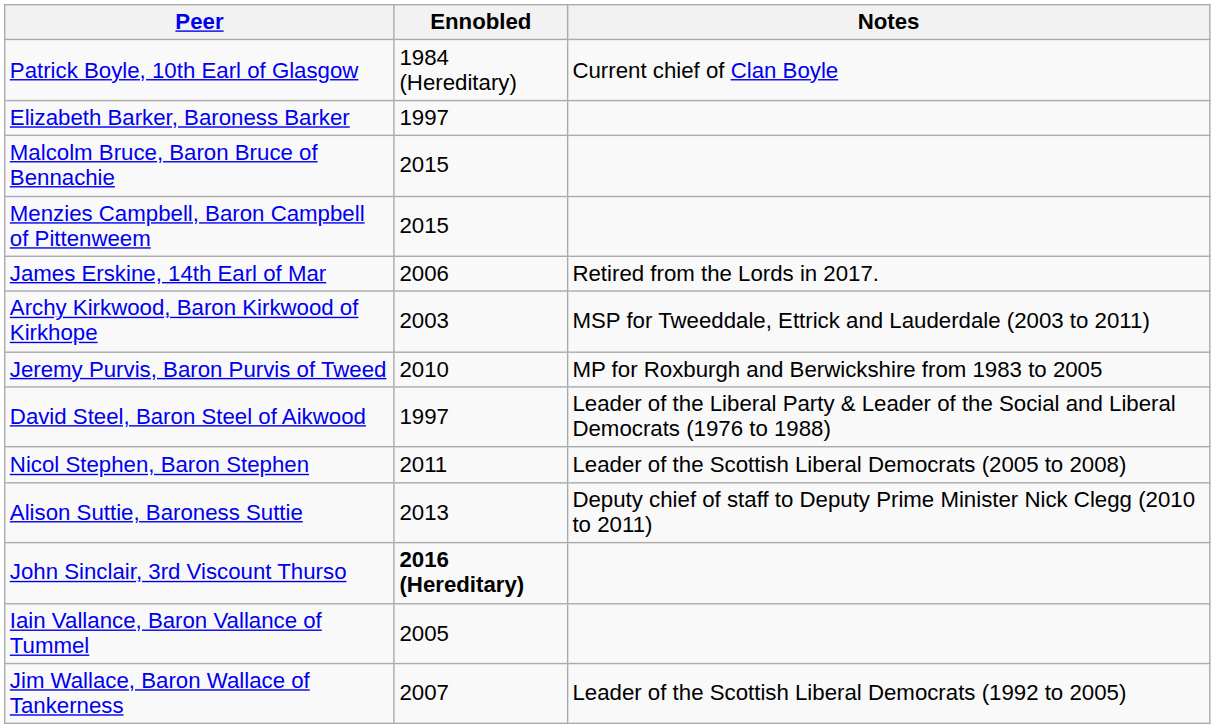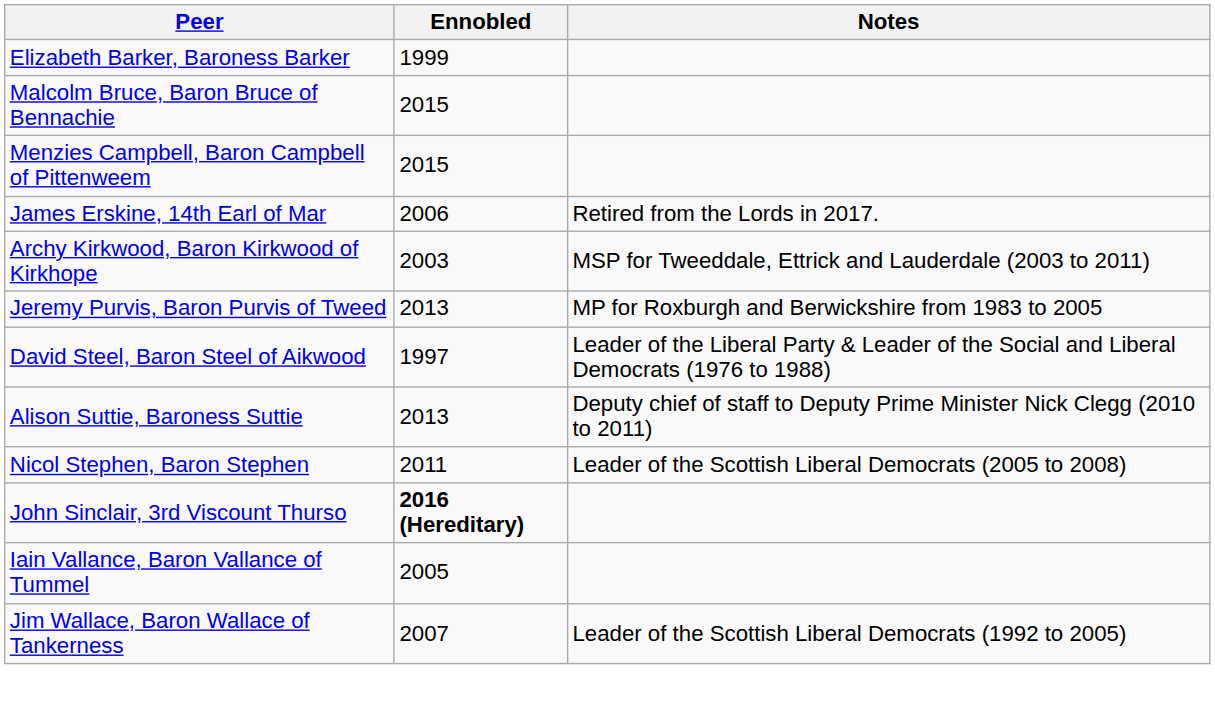- row: Patrick Boyle, 10th Earl of Glasgow | 1984 (Hereditary) | Current chief of Clan Boyle
Elizabeth Barker, Baroness Barker | Ennobled: 1997 -> 1999
Jeremy Purvis, Baron Purvis of Tweed | Ennobled: 2010 -> 2013
rows swapped: Nicol Stephen, Baron Stephen <-> Alison Suttie, Baroness Suttie
